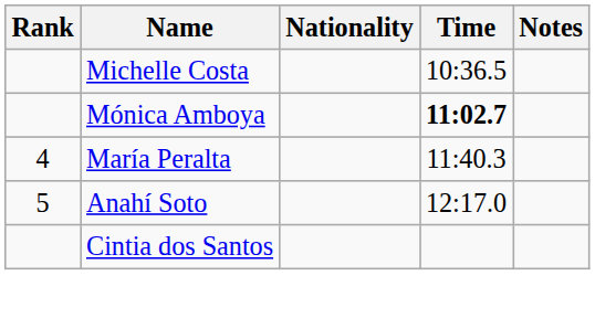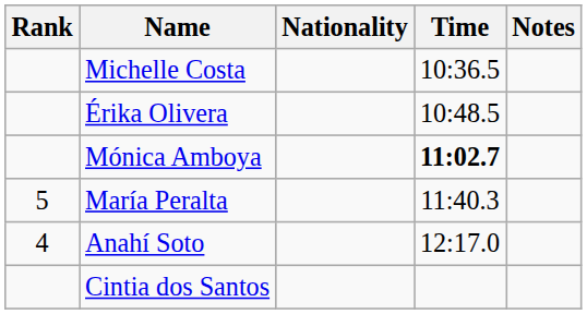+ row: Érika Olivera | 10:48.5
María Peralta | Rank: 4 -> 5
Anahí Soto | Rank: 5 -> 4
